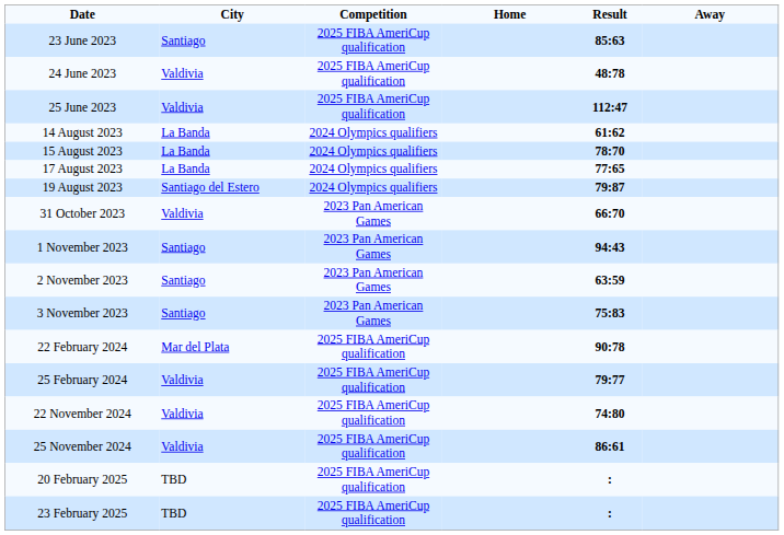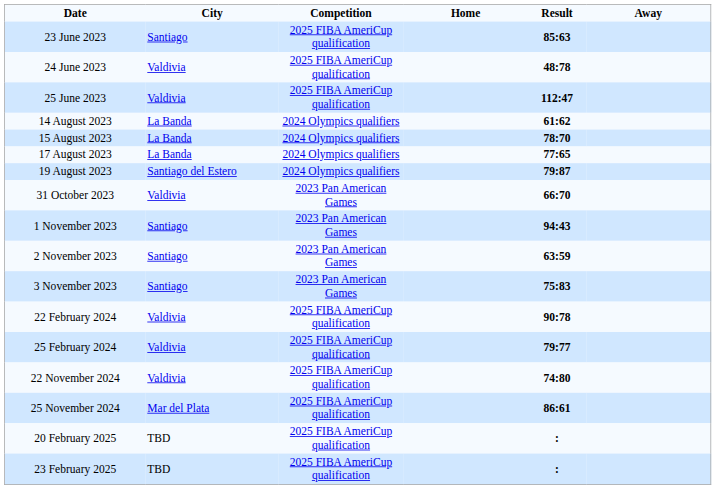22 February 2024 | City: Mar del Plata -> Valdivia
25 November 2024 | City: Valdivia -> Mar del Plata
